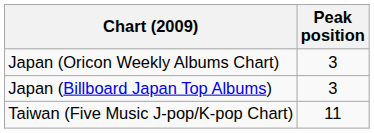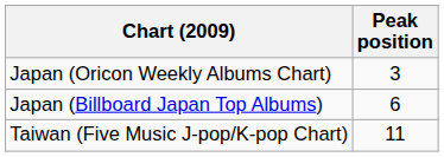Japan (Billboard Japan Top Albums) | Peak position: 3 -> 6
